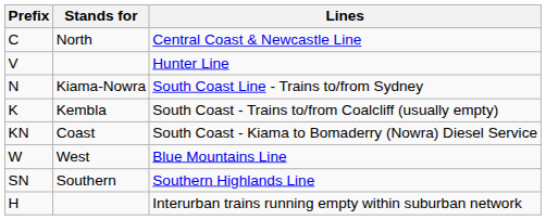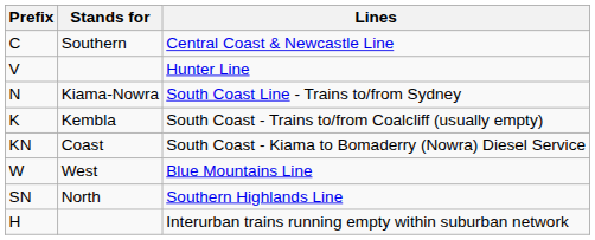Central Coast & Newcastle Line | Stands for: North -> Southern
Southern Highlands Line | Stands for: Southern -> North
